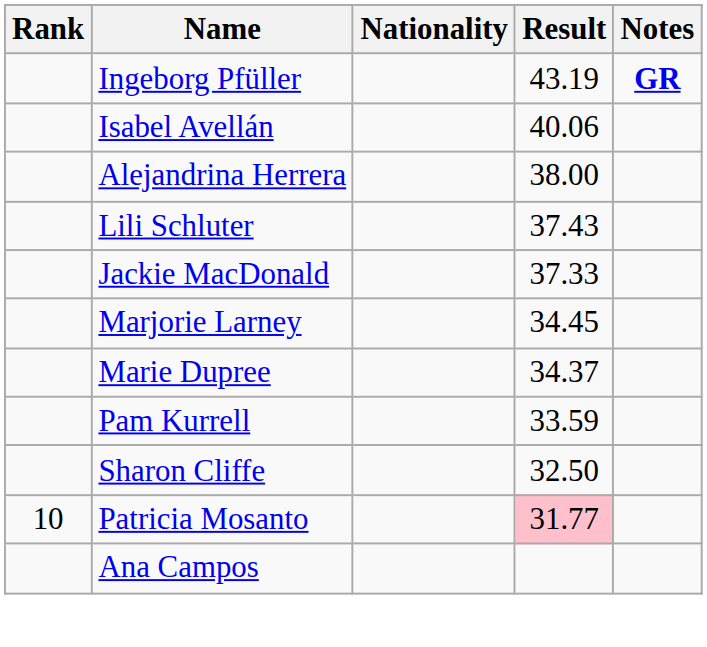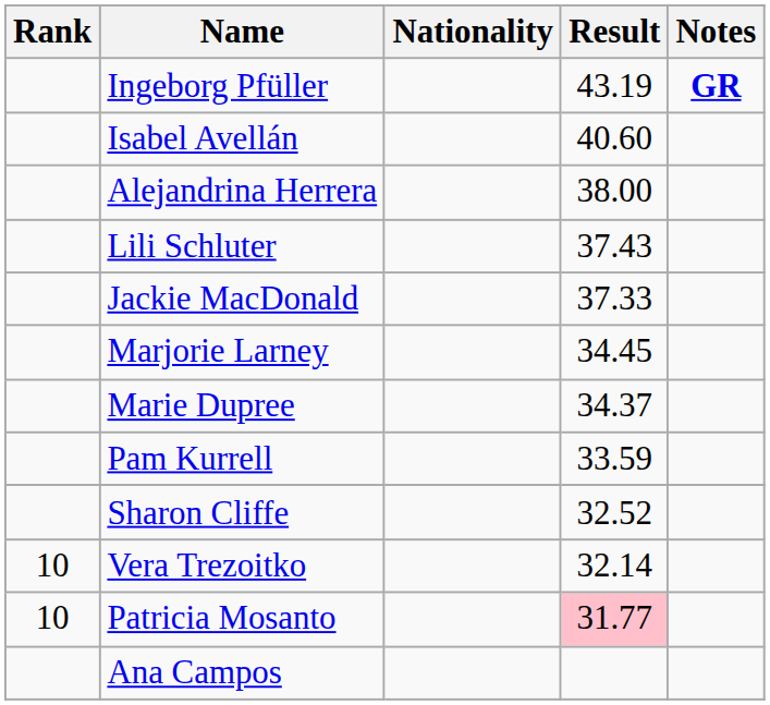Isabel Avellán | Result: 40.06 -> 40.60
Sharon Cliffe | Result: 32.50 -> 32.52
+ row: 10 | Vera Trezoitko | 32.14
